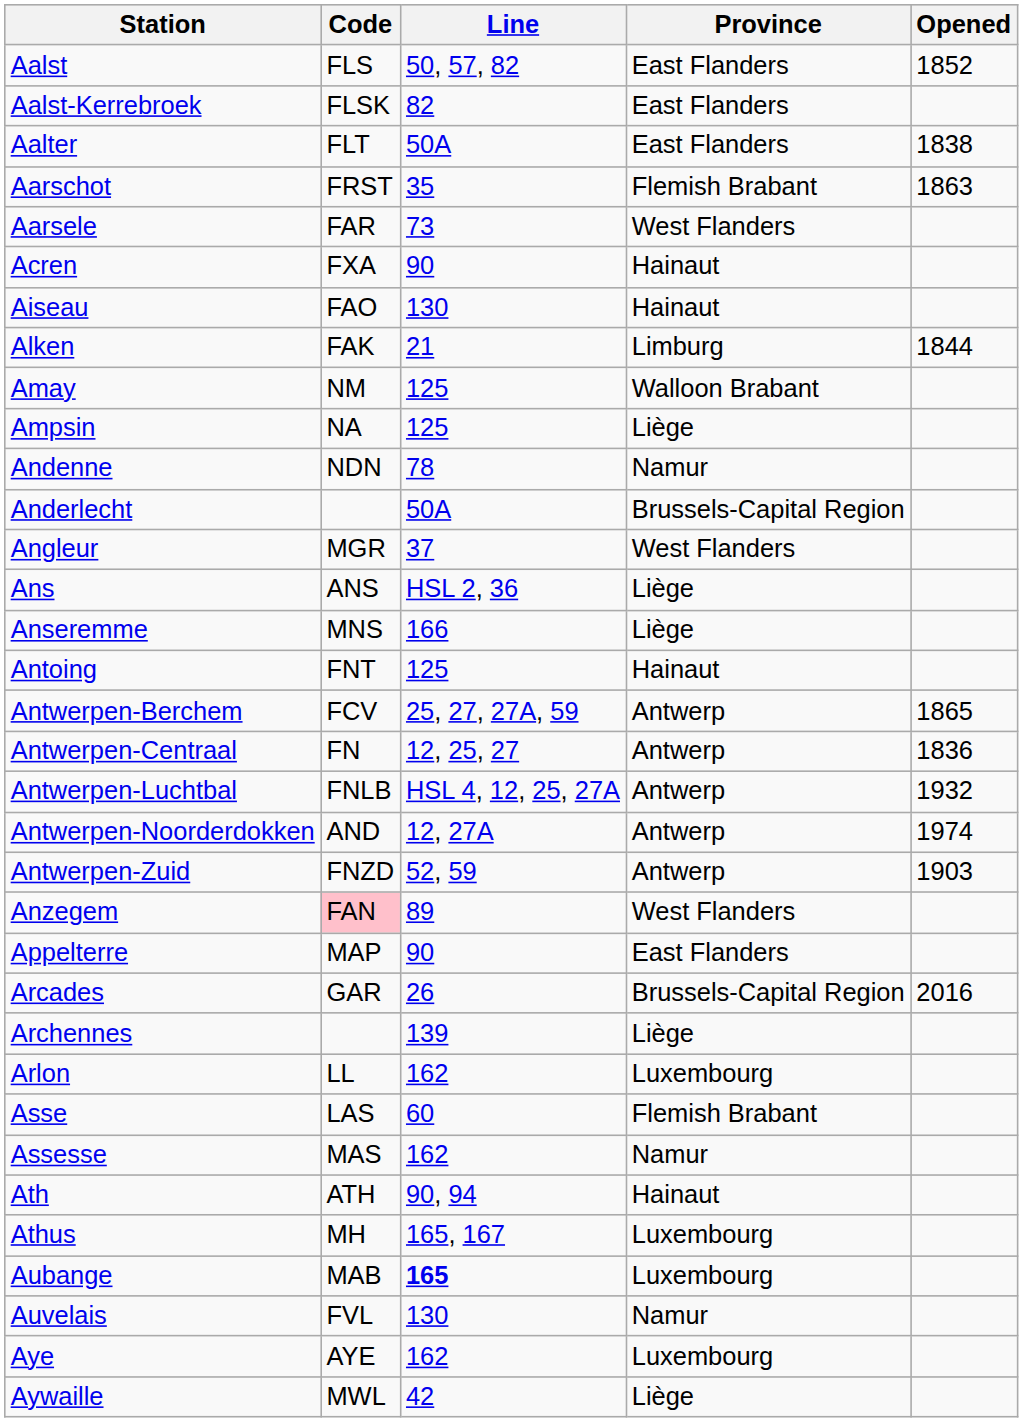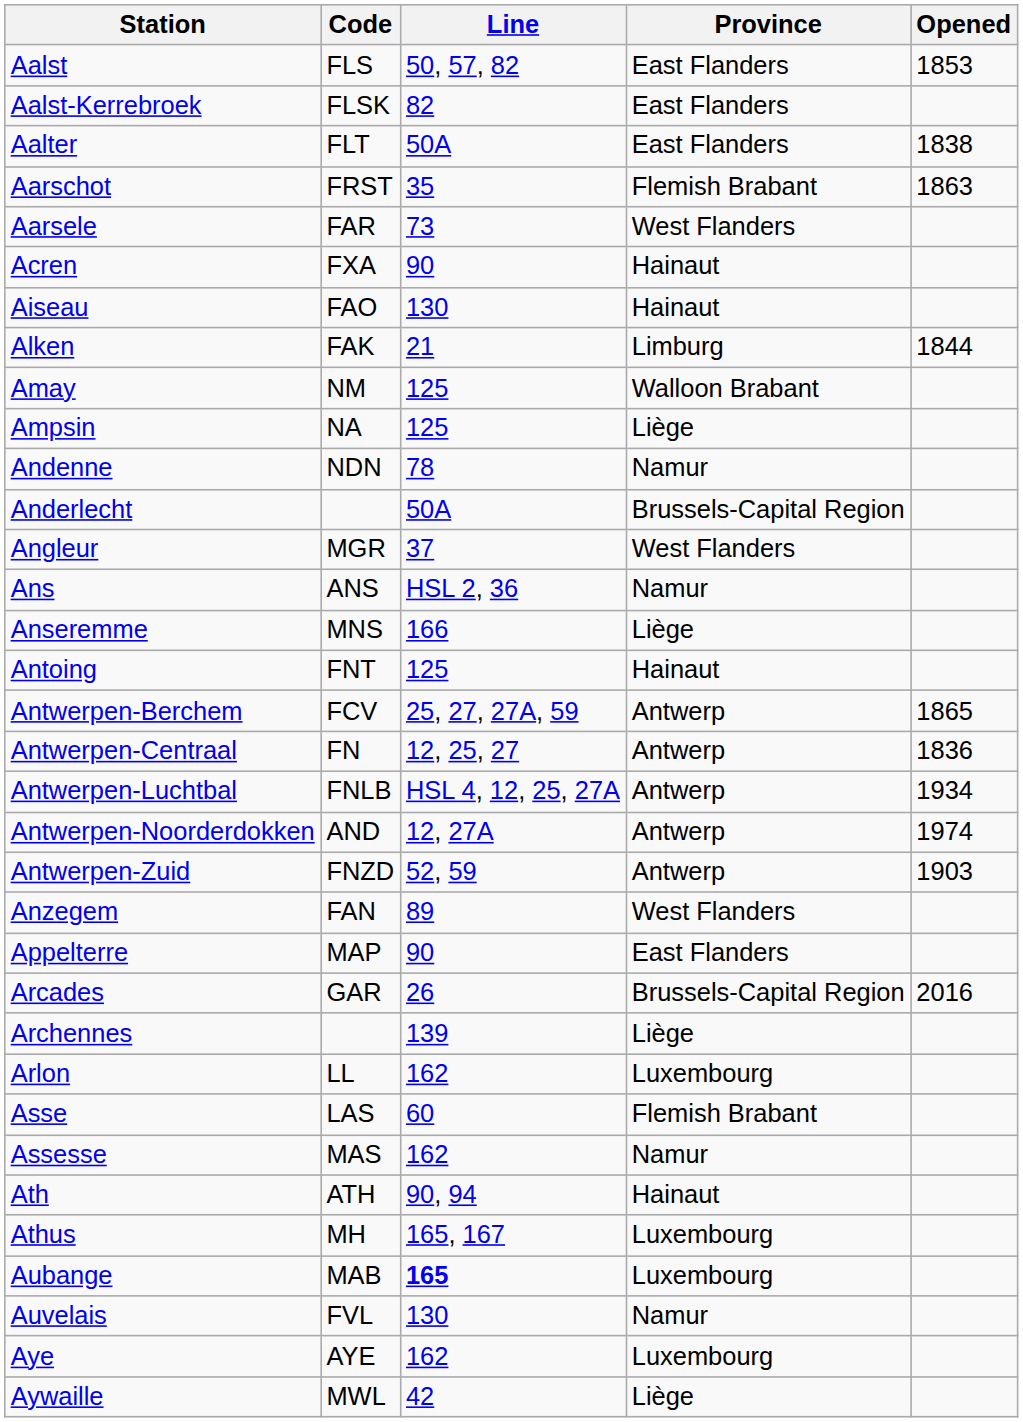Aalst | Opened: 1852 -> 1853
Ans | Province: Liège -> Namur
Antwerpen-Luchtbal | Opened: 1932 -> 1934
Anzegem | Code: pink background -> no background
